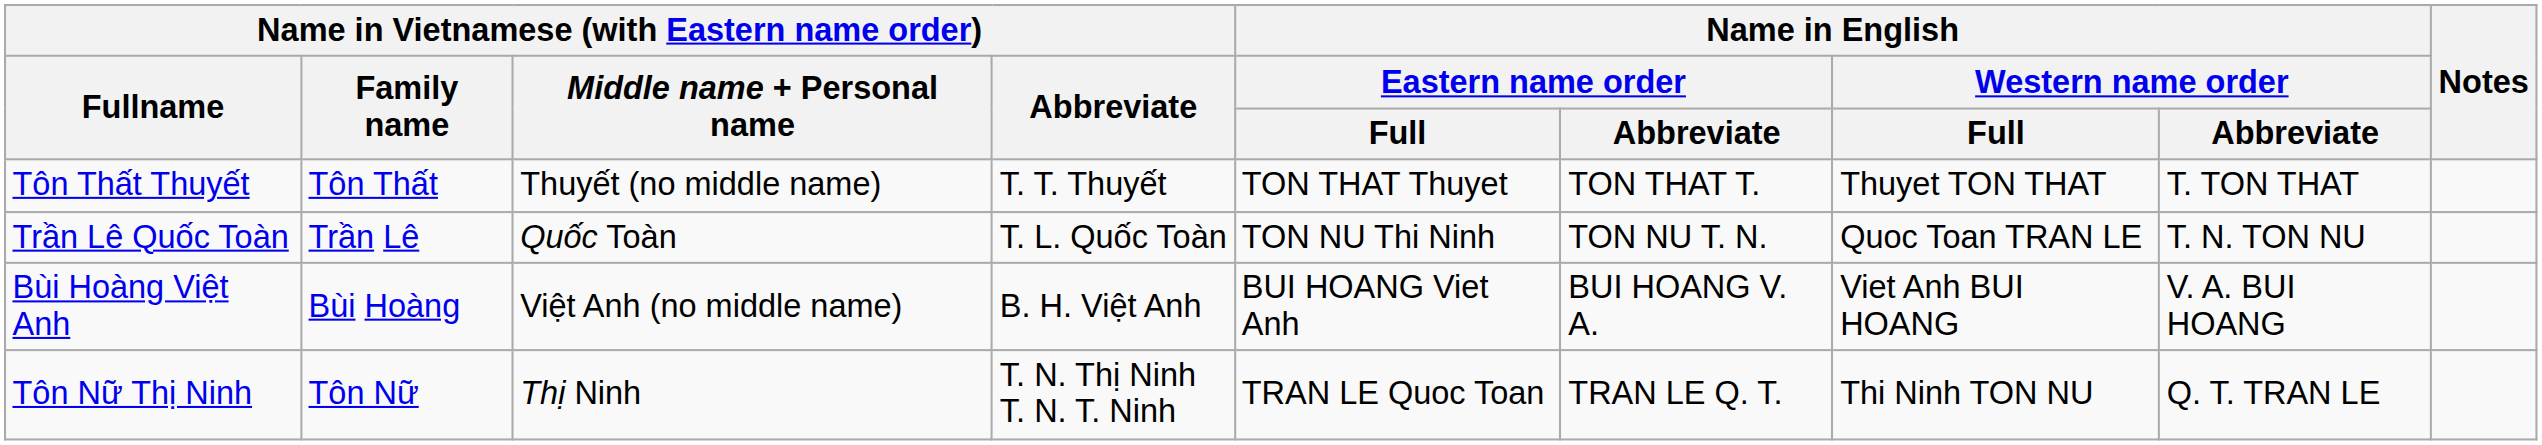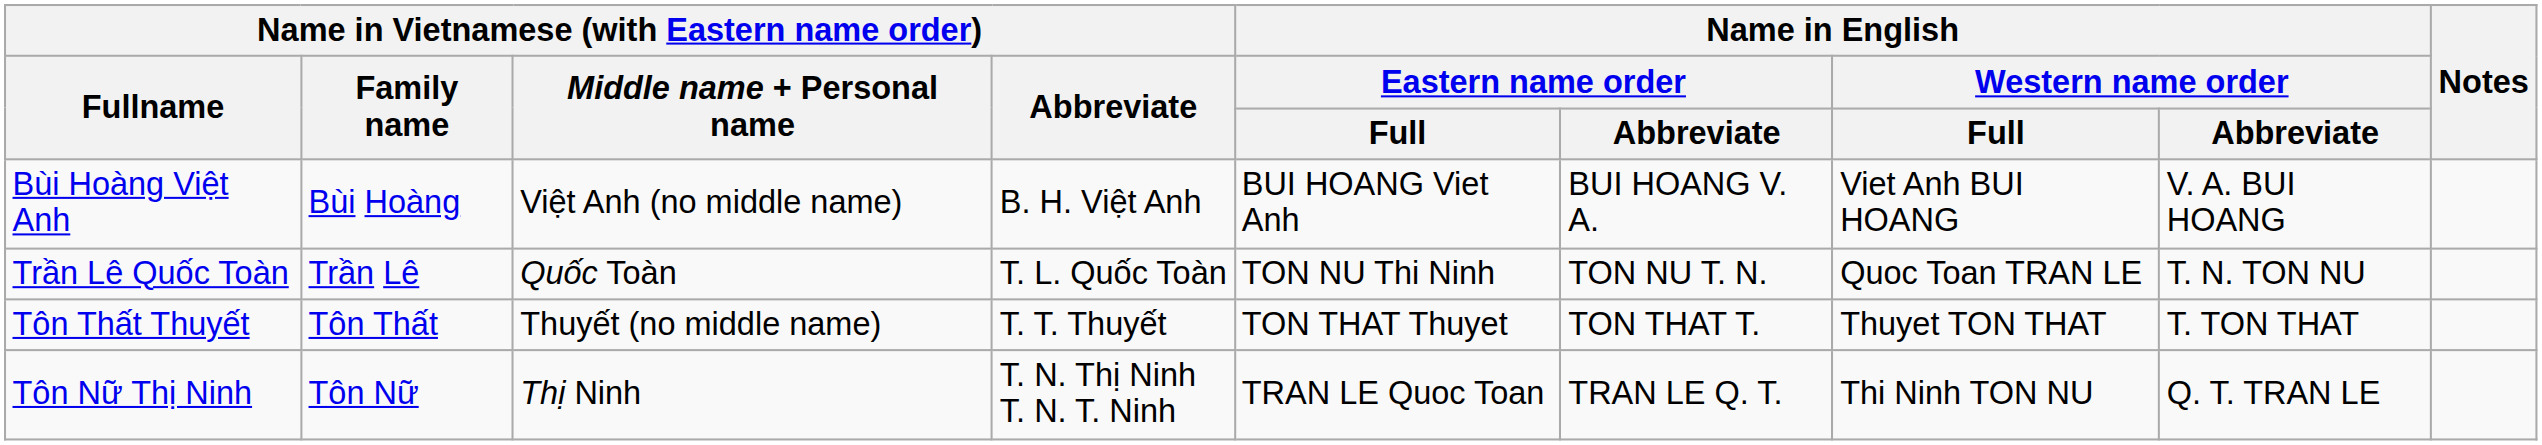rows swapped: Tôn Thất Thuyết <-> Bùi Hoàng Việt Anh
